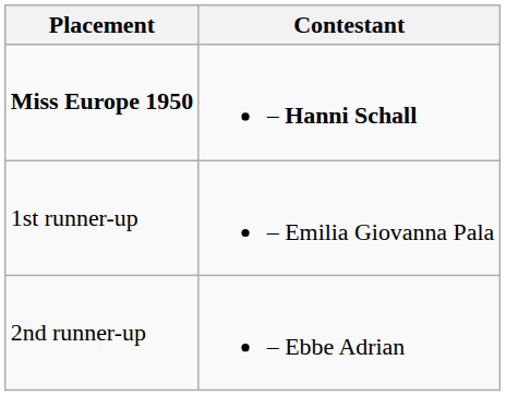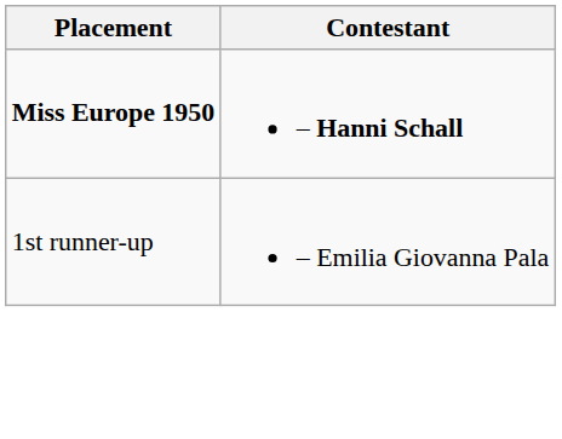- row: 2nd runner-up | – Ebbe Adrian
